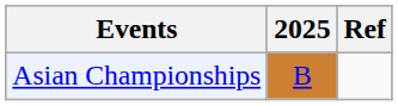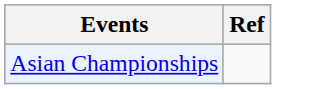- column: 2025 | B
